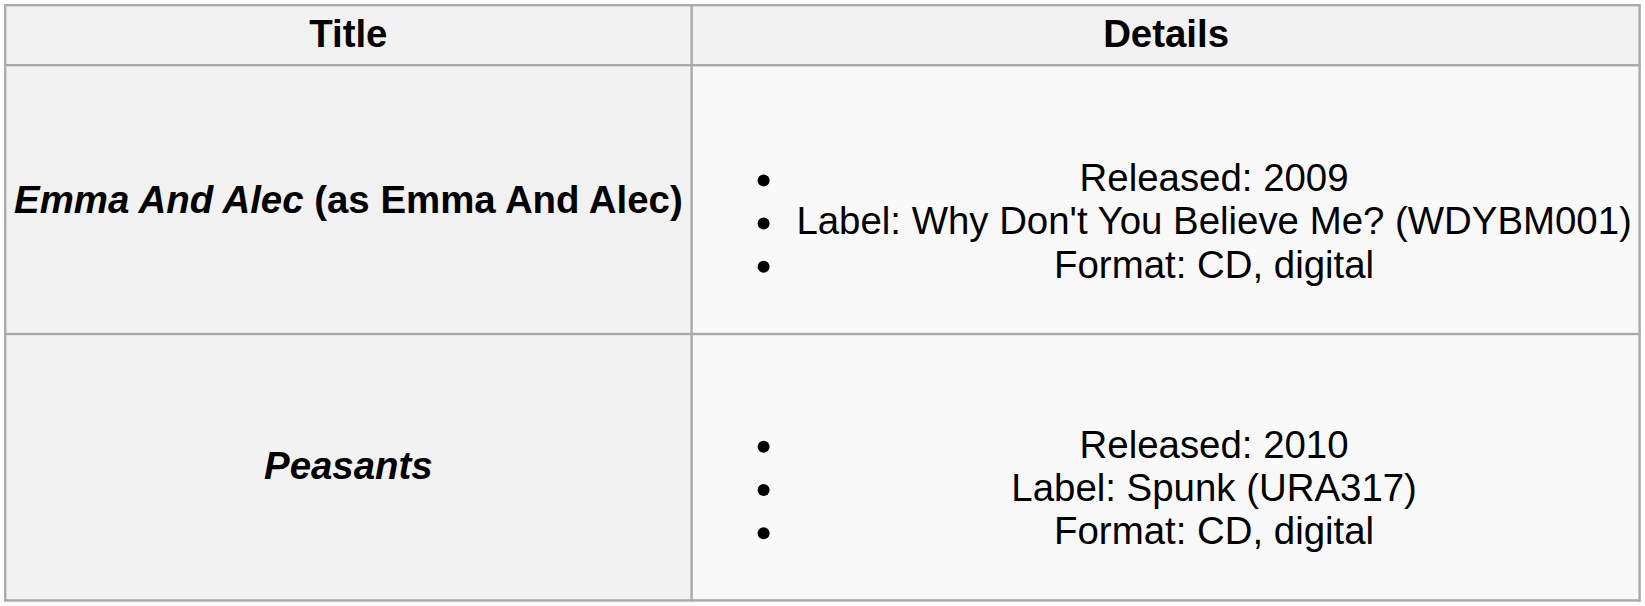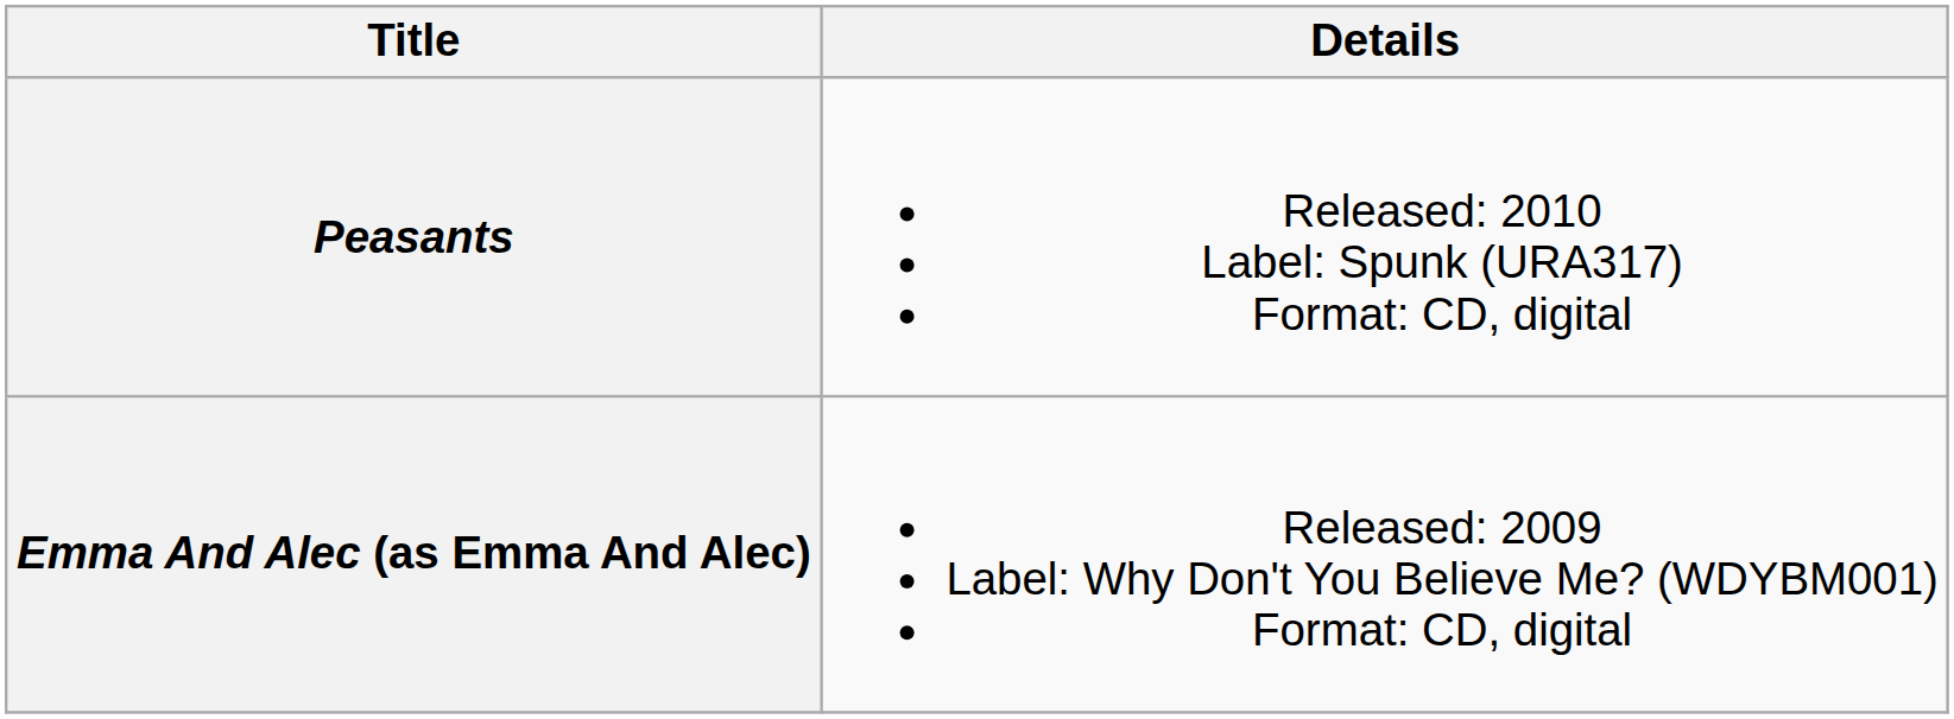rows swapped: Emma And Alec (as Emma And Alec) <-> Peasants
